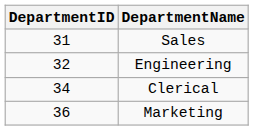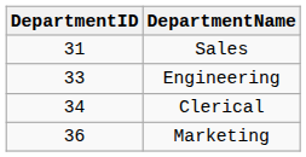Engineering | DepartmentID: 32 -> 33
